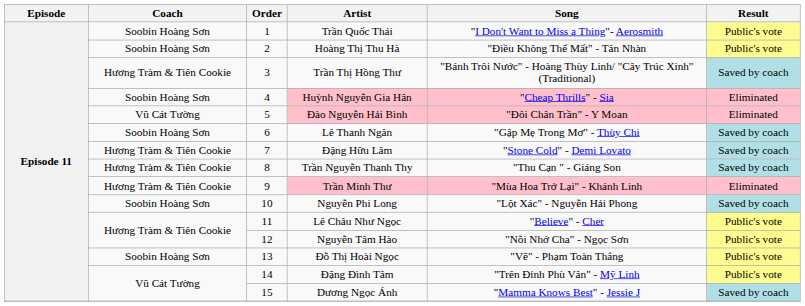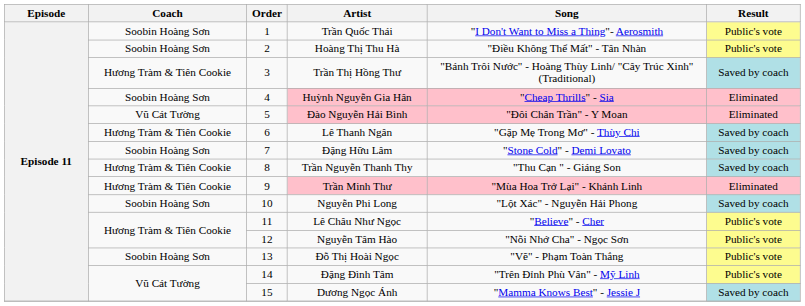Lê Thanh Ngân | Coach: Soobin Hoàng Sơn -> Hương Tràm & Tiên Cookie
Đặng Hữu Lâm | Coach: Hương Tràm & Tiên Cookie -> Soobin Hoàng Sơn
